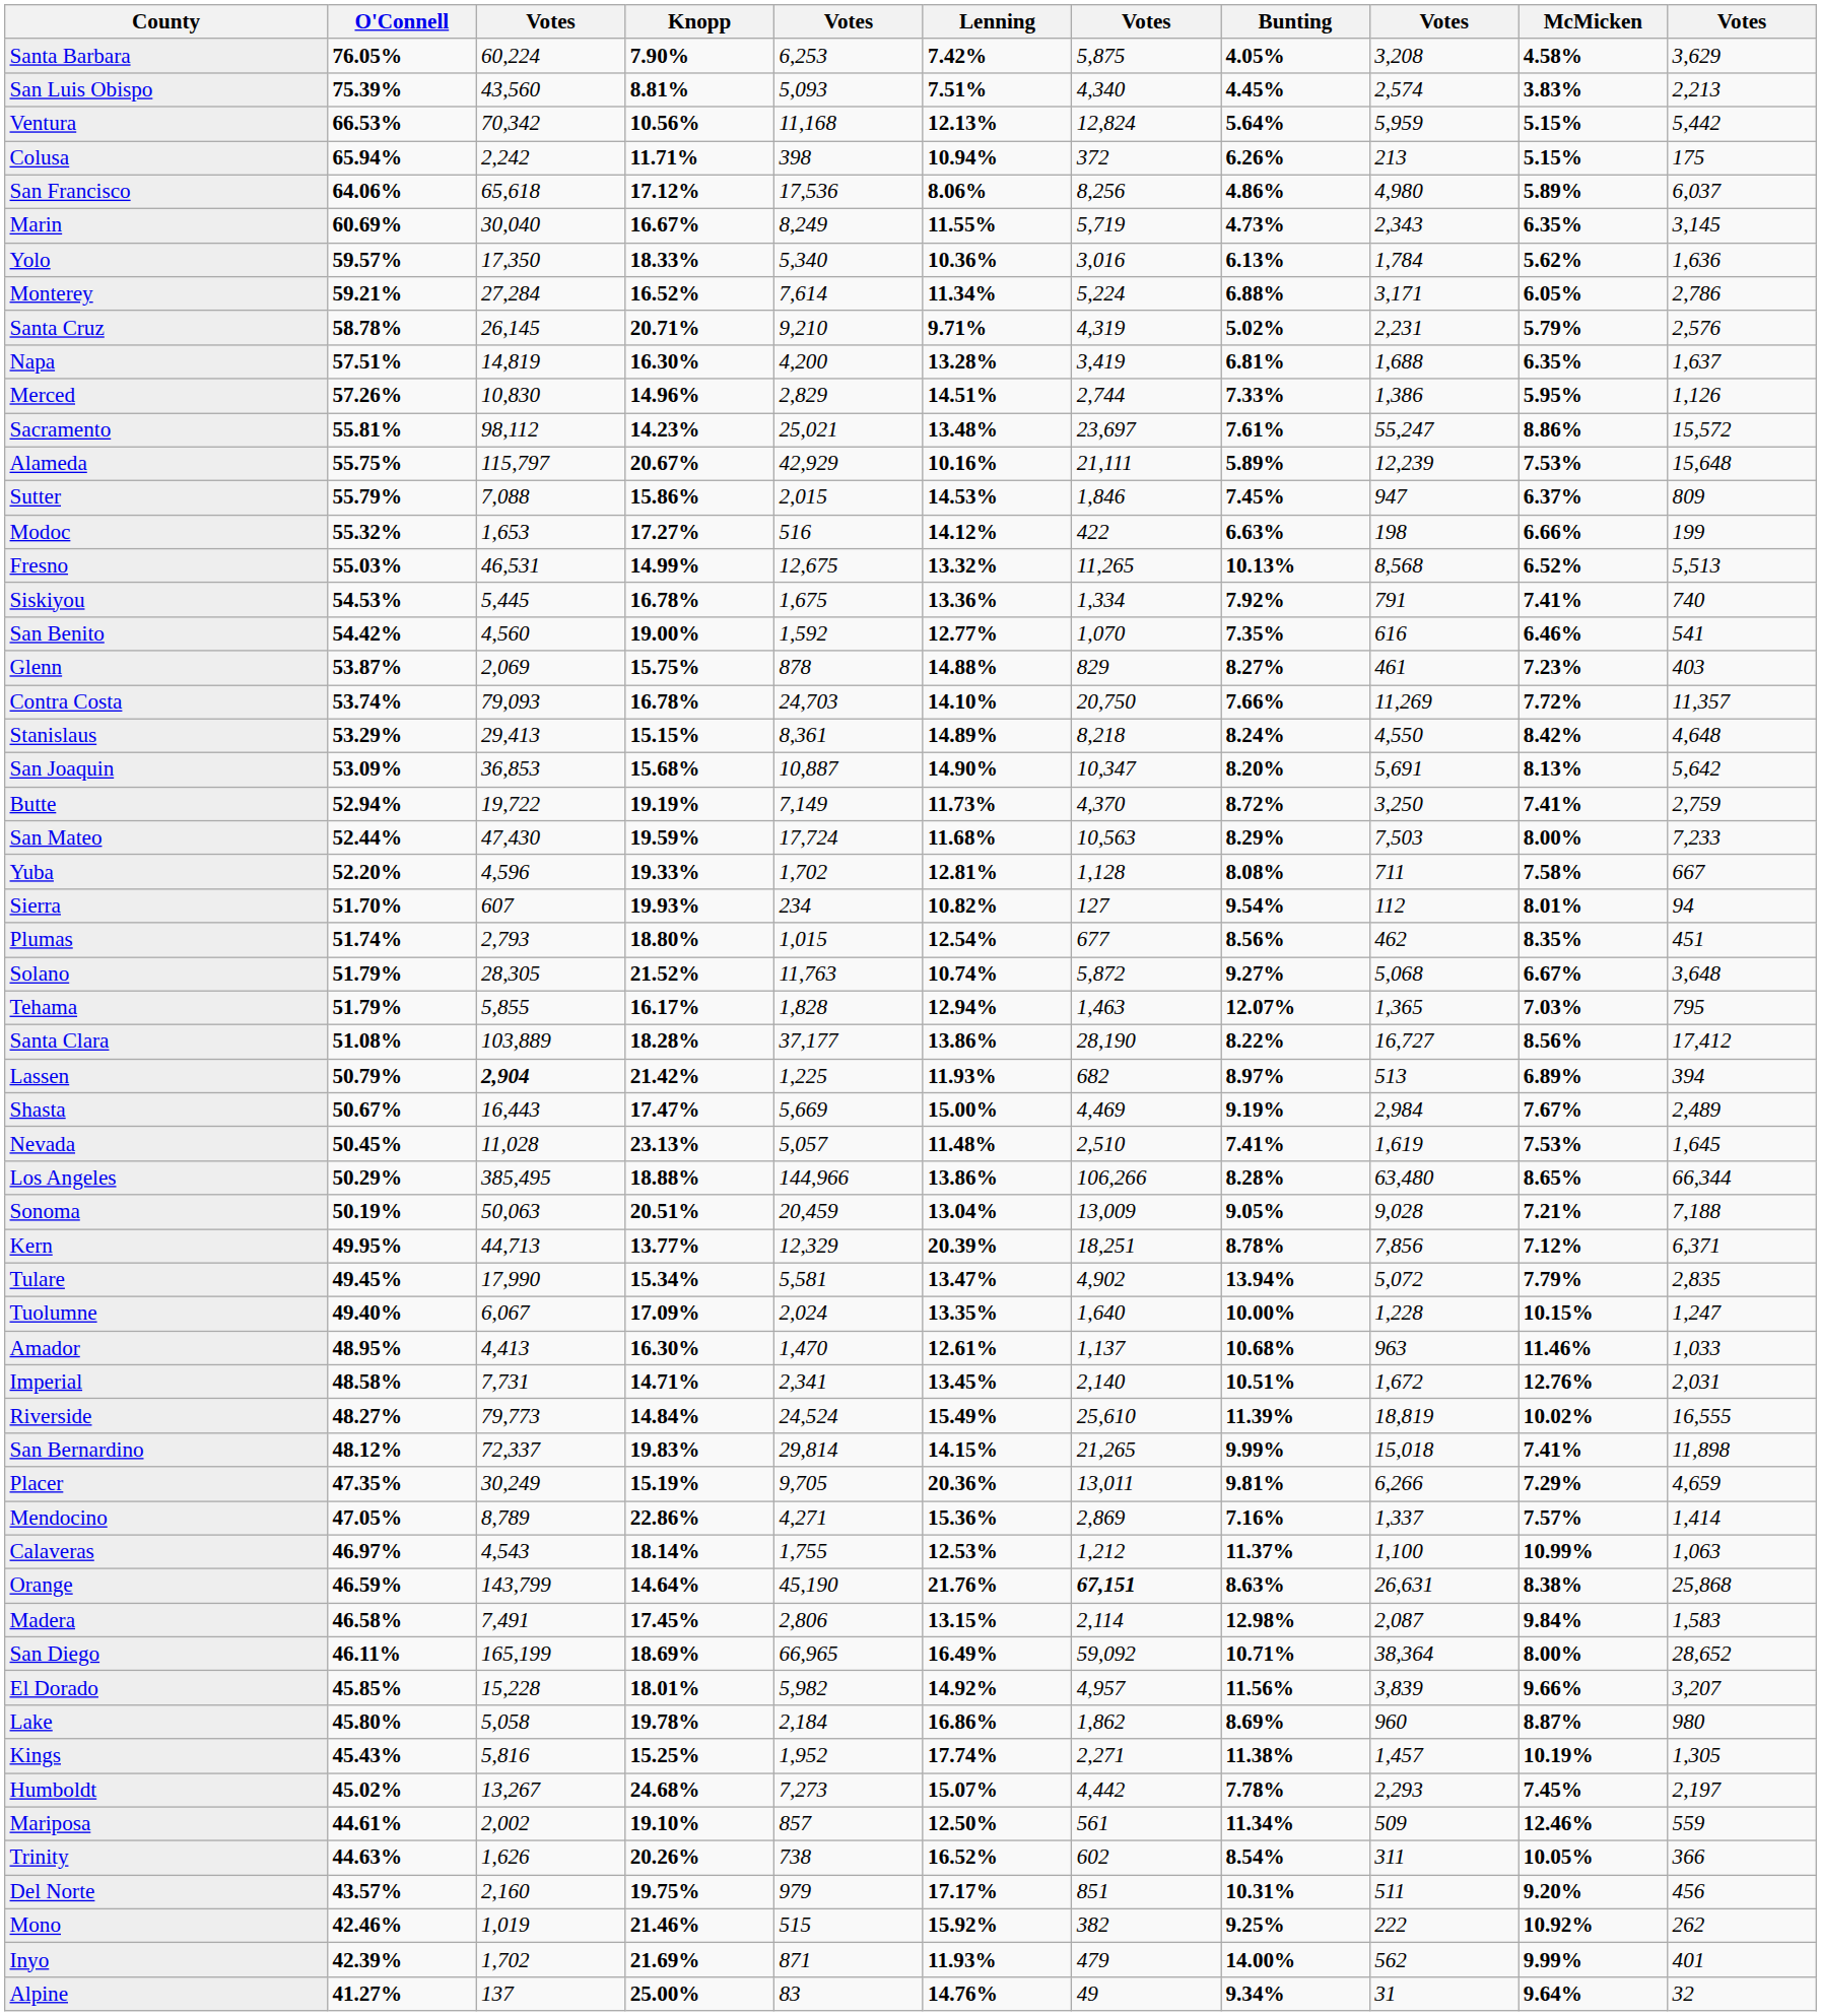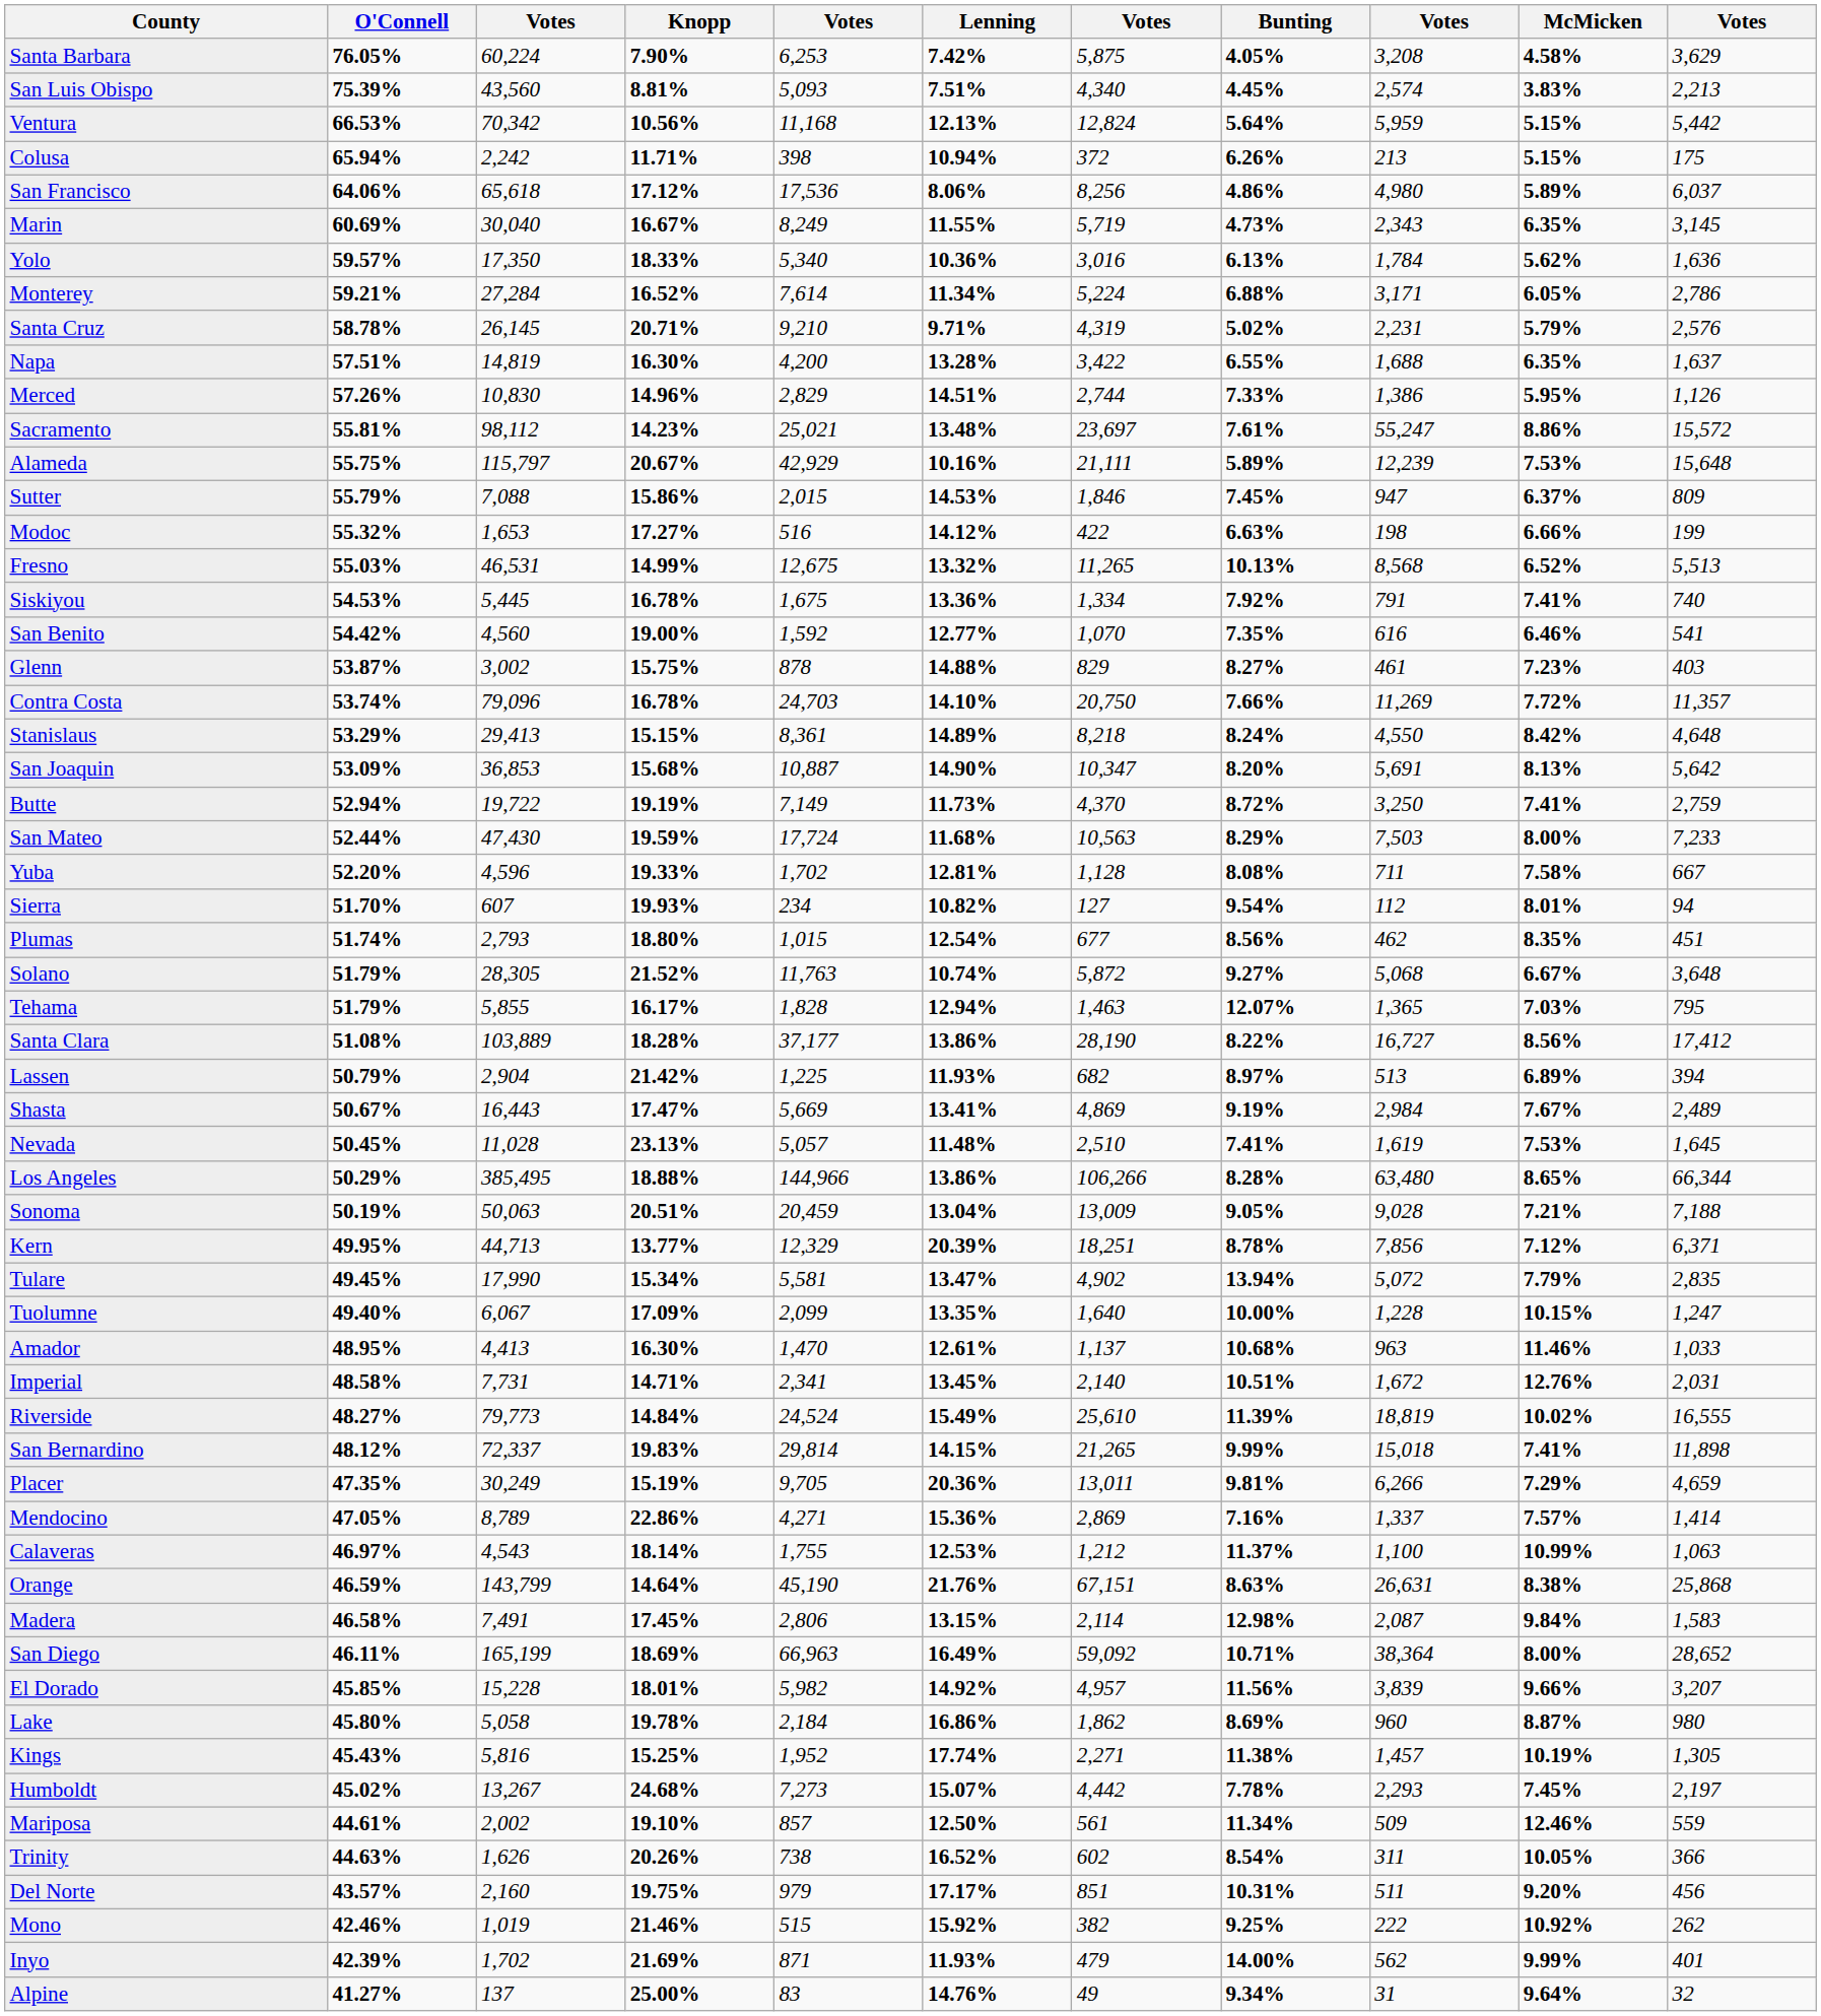Napa | column 7: 3,419 -> 3,422
Napa | Bunting: 6.81% -> 6.55%
Glenn | column 3: 2,069 -> 3,002
Contra Costa | column 3: 79,093 -> 79,096
Lassen | column 3: bold -> normal
Shasta | Lenning: 15.00% -> 13.41%
Shasta | column 7: 4,469 -> 4,869
Tuolumne | column 5: 2,024 -> 2,099
Orange | column 7: bold -> normal
San Diego | column 5: 66,965 -> 66,963
